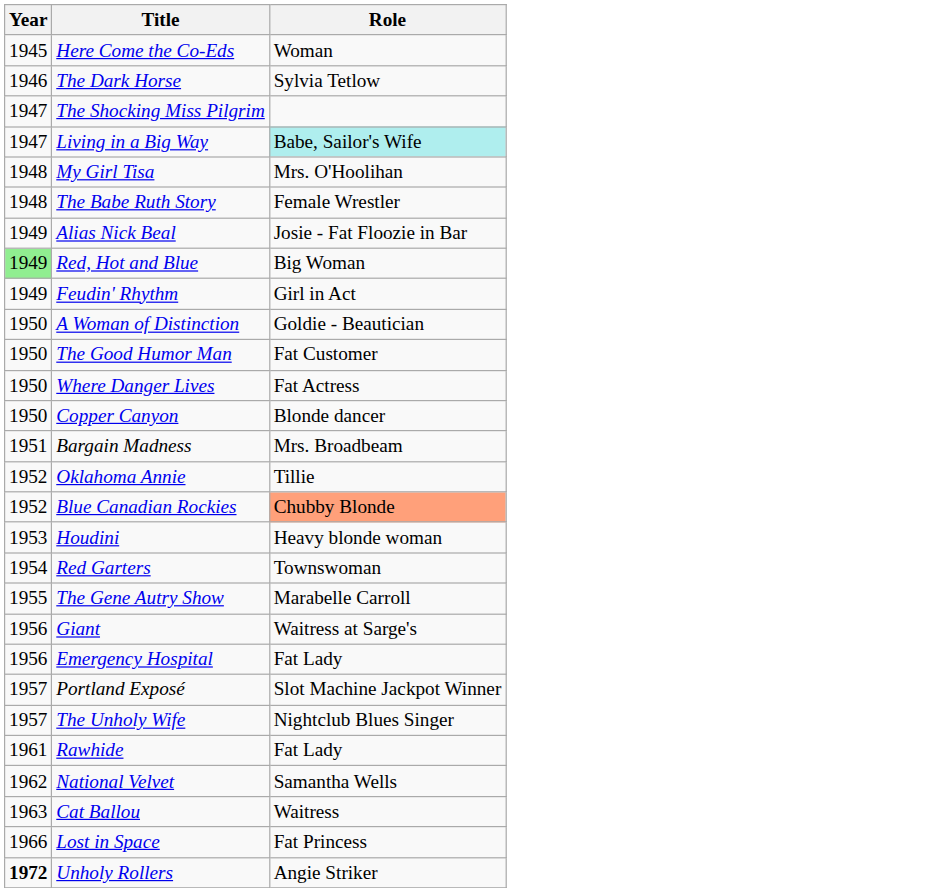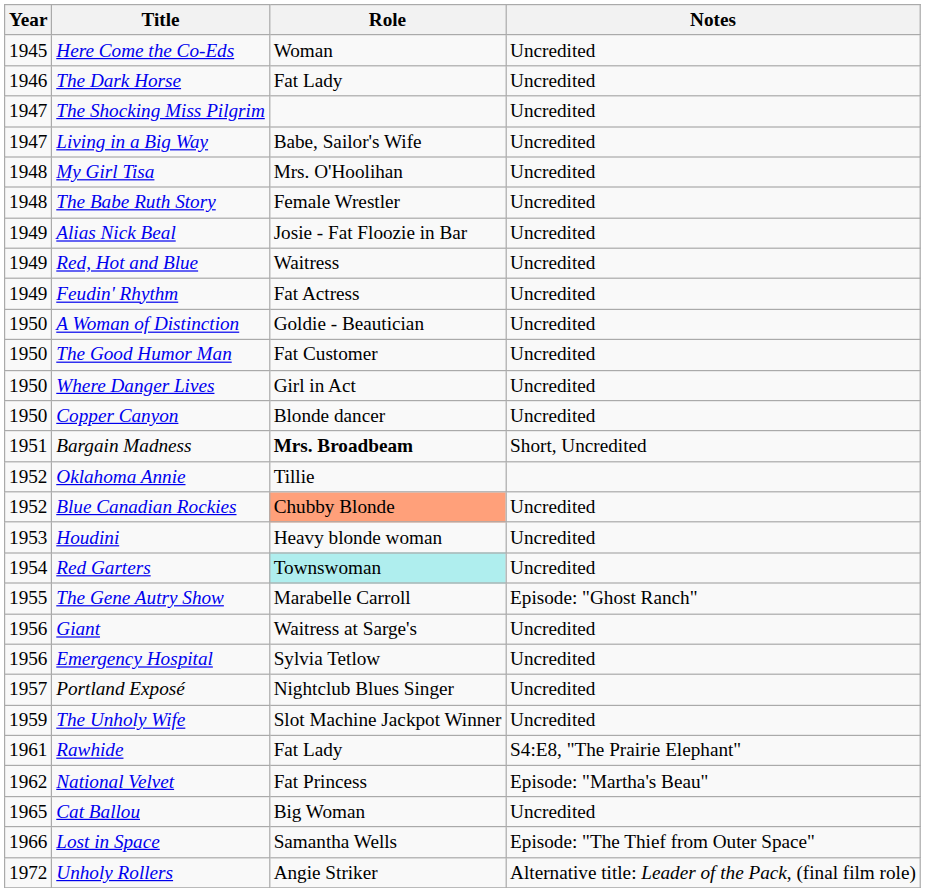+ column: Notes | Uncredited | Uncredited | Uncredited | Uncredited | Uncredited | Uncredited | Uncredited | Uncredited | Uncredited | Uncredited | Uncredited | Uncredited | Uncredited | Short, Uncredited | Uncredited | Uncredited | Uncredited | Episode: "Ghost Ranch" | Uncredited | Uncredited | Uncredited | Uncredited | S4:E8, "The Prairie Elephant" | Episode: "Martha's Beau" | Uncredited | Episode: "The Thief from Outer Space" | Alternative title: Leader of the Pack, (final film role)
The Dark Horse | Role: Sylvia Tetlow -> Fat Lady
Living in a Big Way | Role: paleturquoise background -> no background
Red, Hot and Blue | Year: lightgreen background -> no background
Red, Hot and Blue | Role: Big Woman -> Waitress
Feudin' Rhythm | Role: Girl in Act -> Fat Actress
Where Danger Lives | Role: Fat Actress -> Girl in Act
Bargain Madness | Role: normal -> bold
Red Garters | Role: no background -> paleturquoise background
Emergency Hospital | Role: Fat Lady -> Sylvia Tetlow
Portland Exposé | Role: Slot Machine Jackpot Winner -> Nightclub Blues Singer
The Unholy Wife | Year: 1957 -> 1959
The Unholy Wife | Role: Nightclub Blues Singer -> Slot Machine Jackpot Winner
National Velvet | Role: Samantha Wells -> Fat Princess
Cat Ballou | Year: 1963 -> 1965
Cat Ballou | Role: Waitress -> Big Woman
Lost in Space | Role: Fat Princess -> Samantha Wells
Unholy Rollers | Year: bold -> normal
